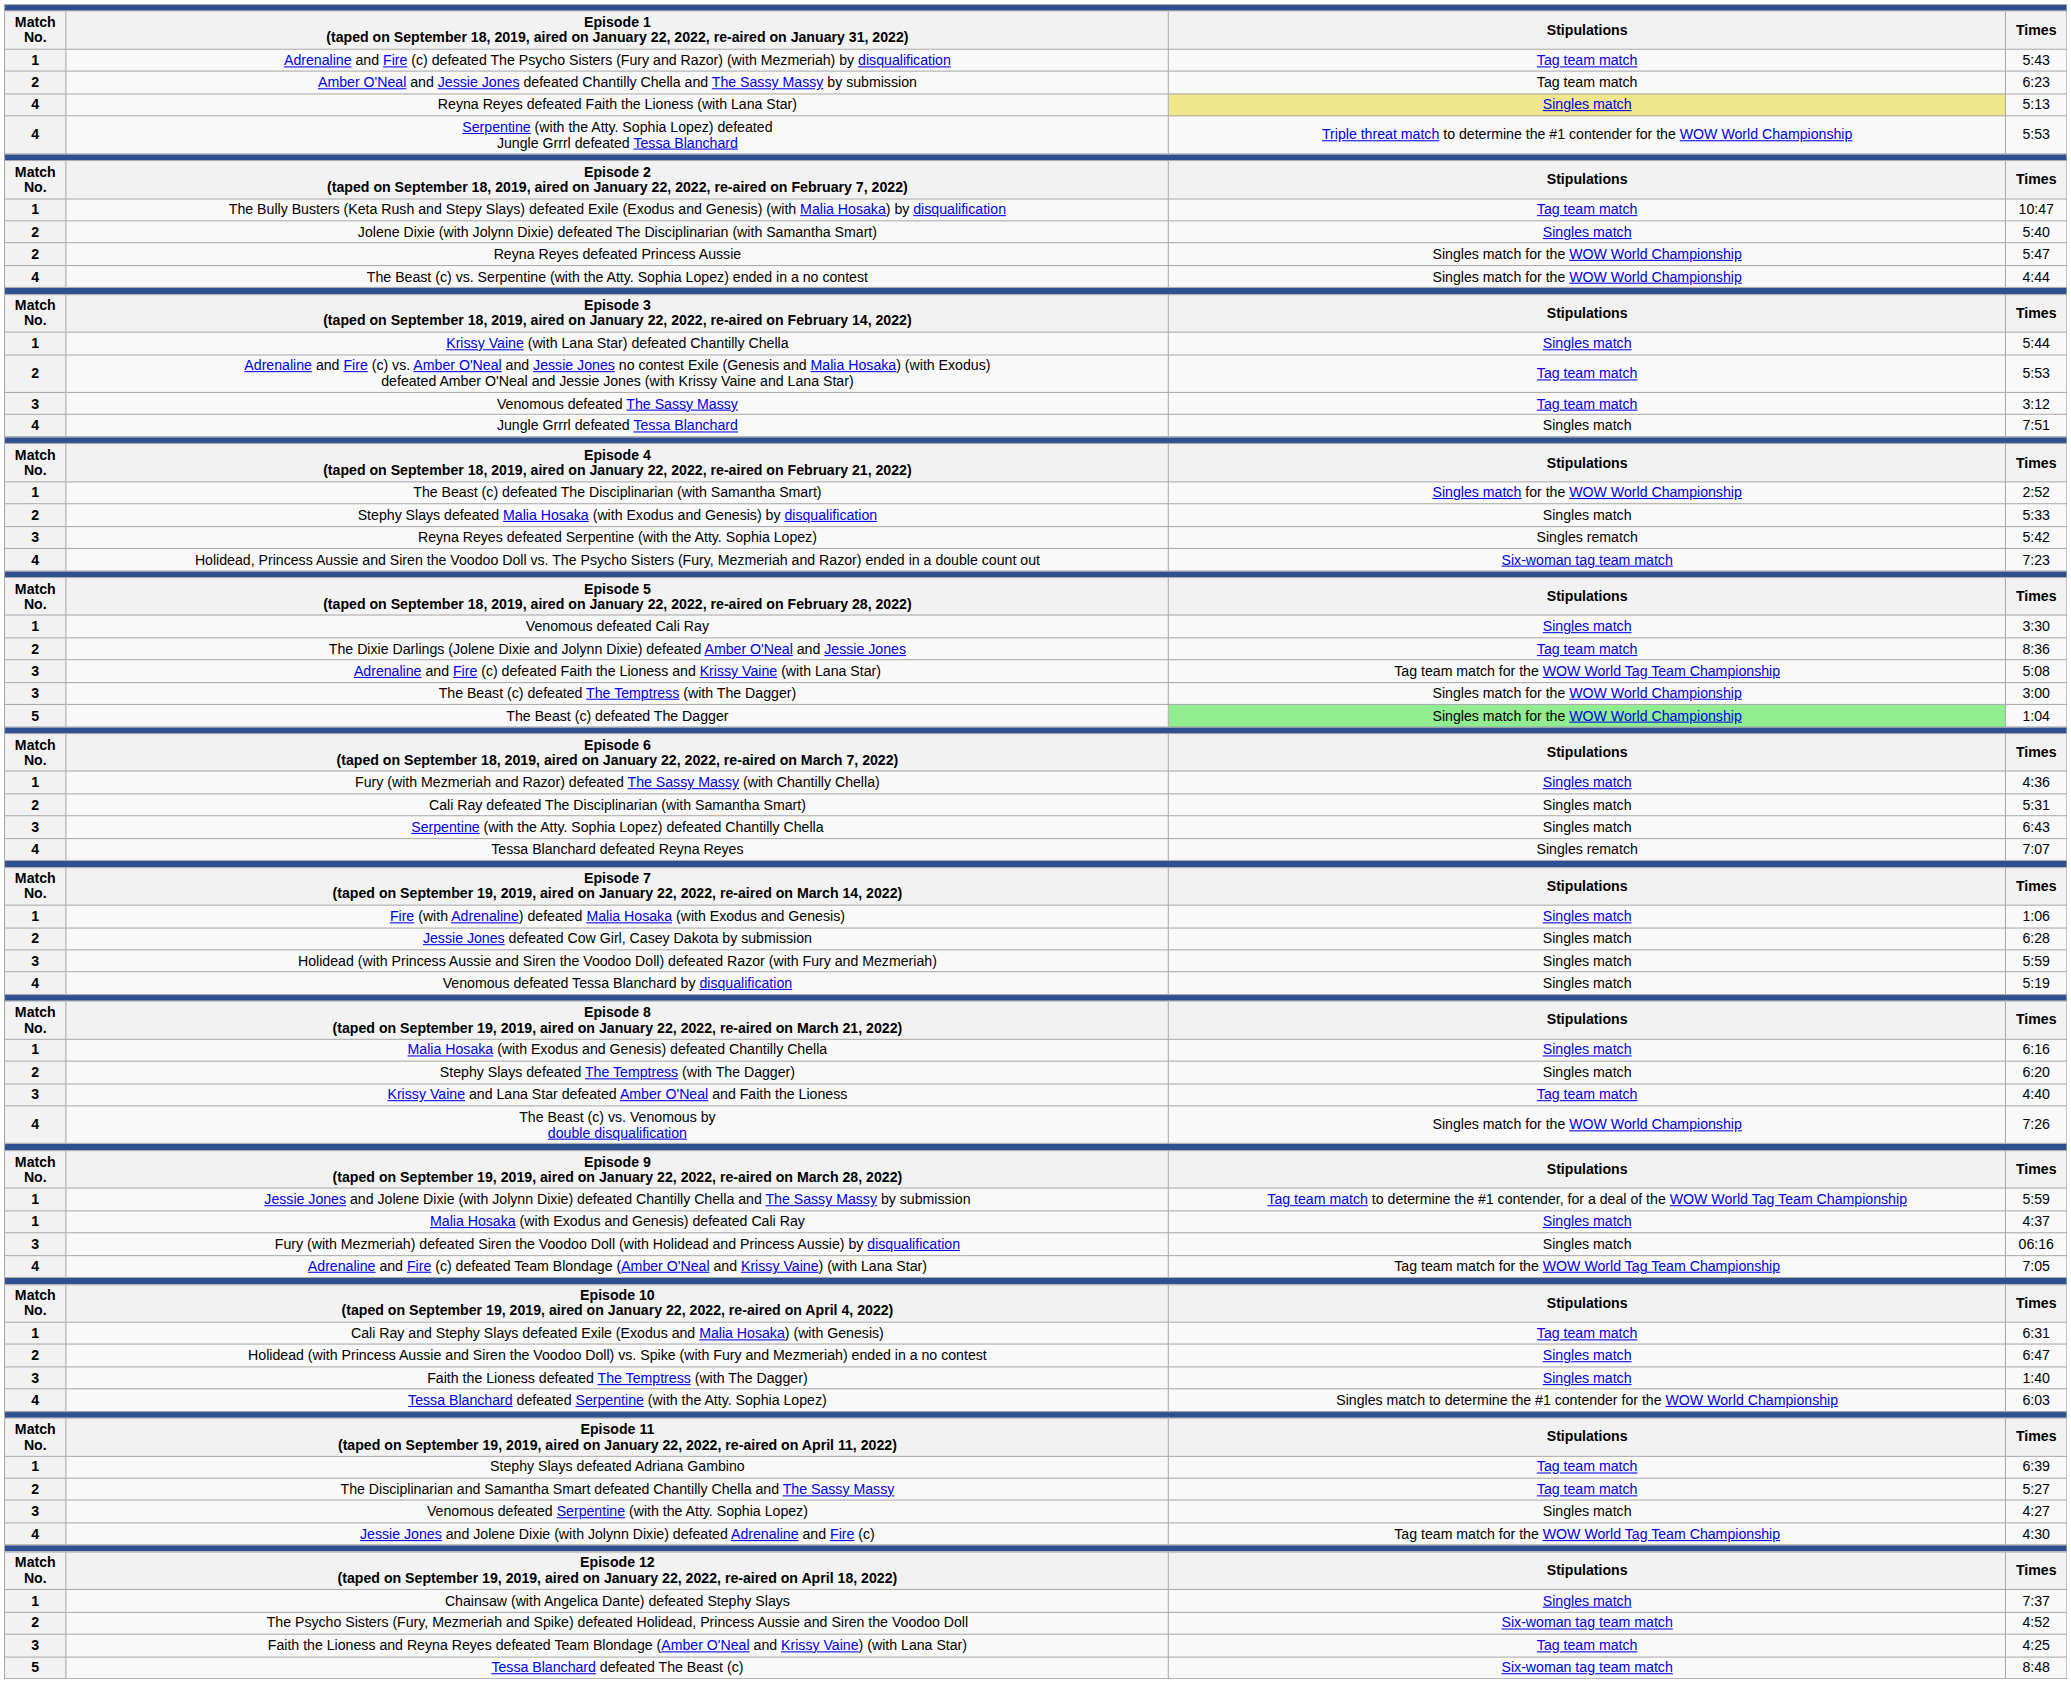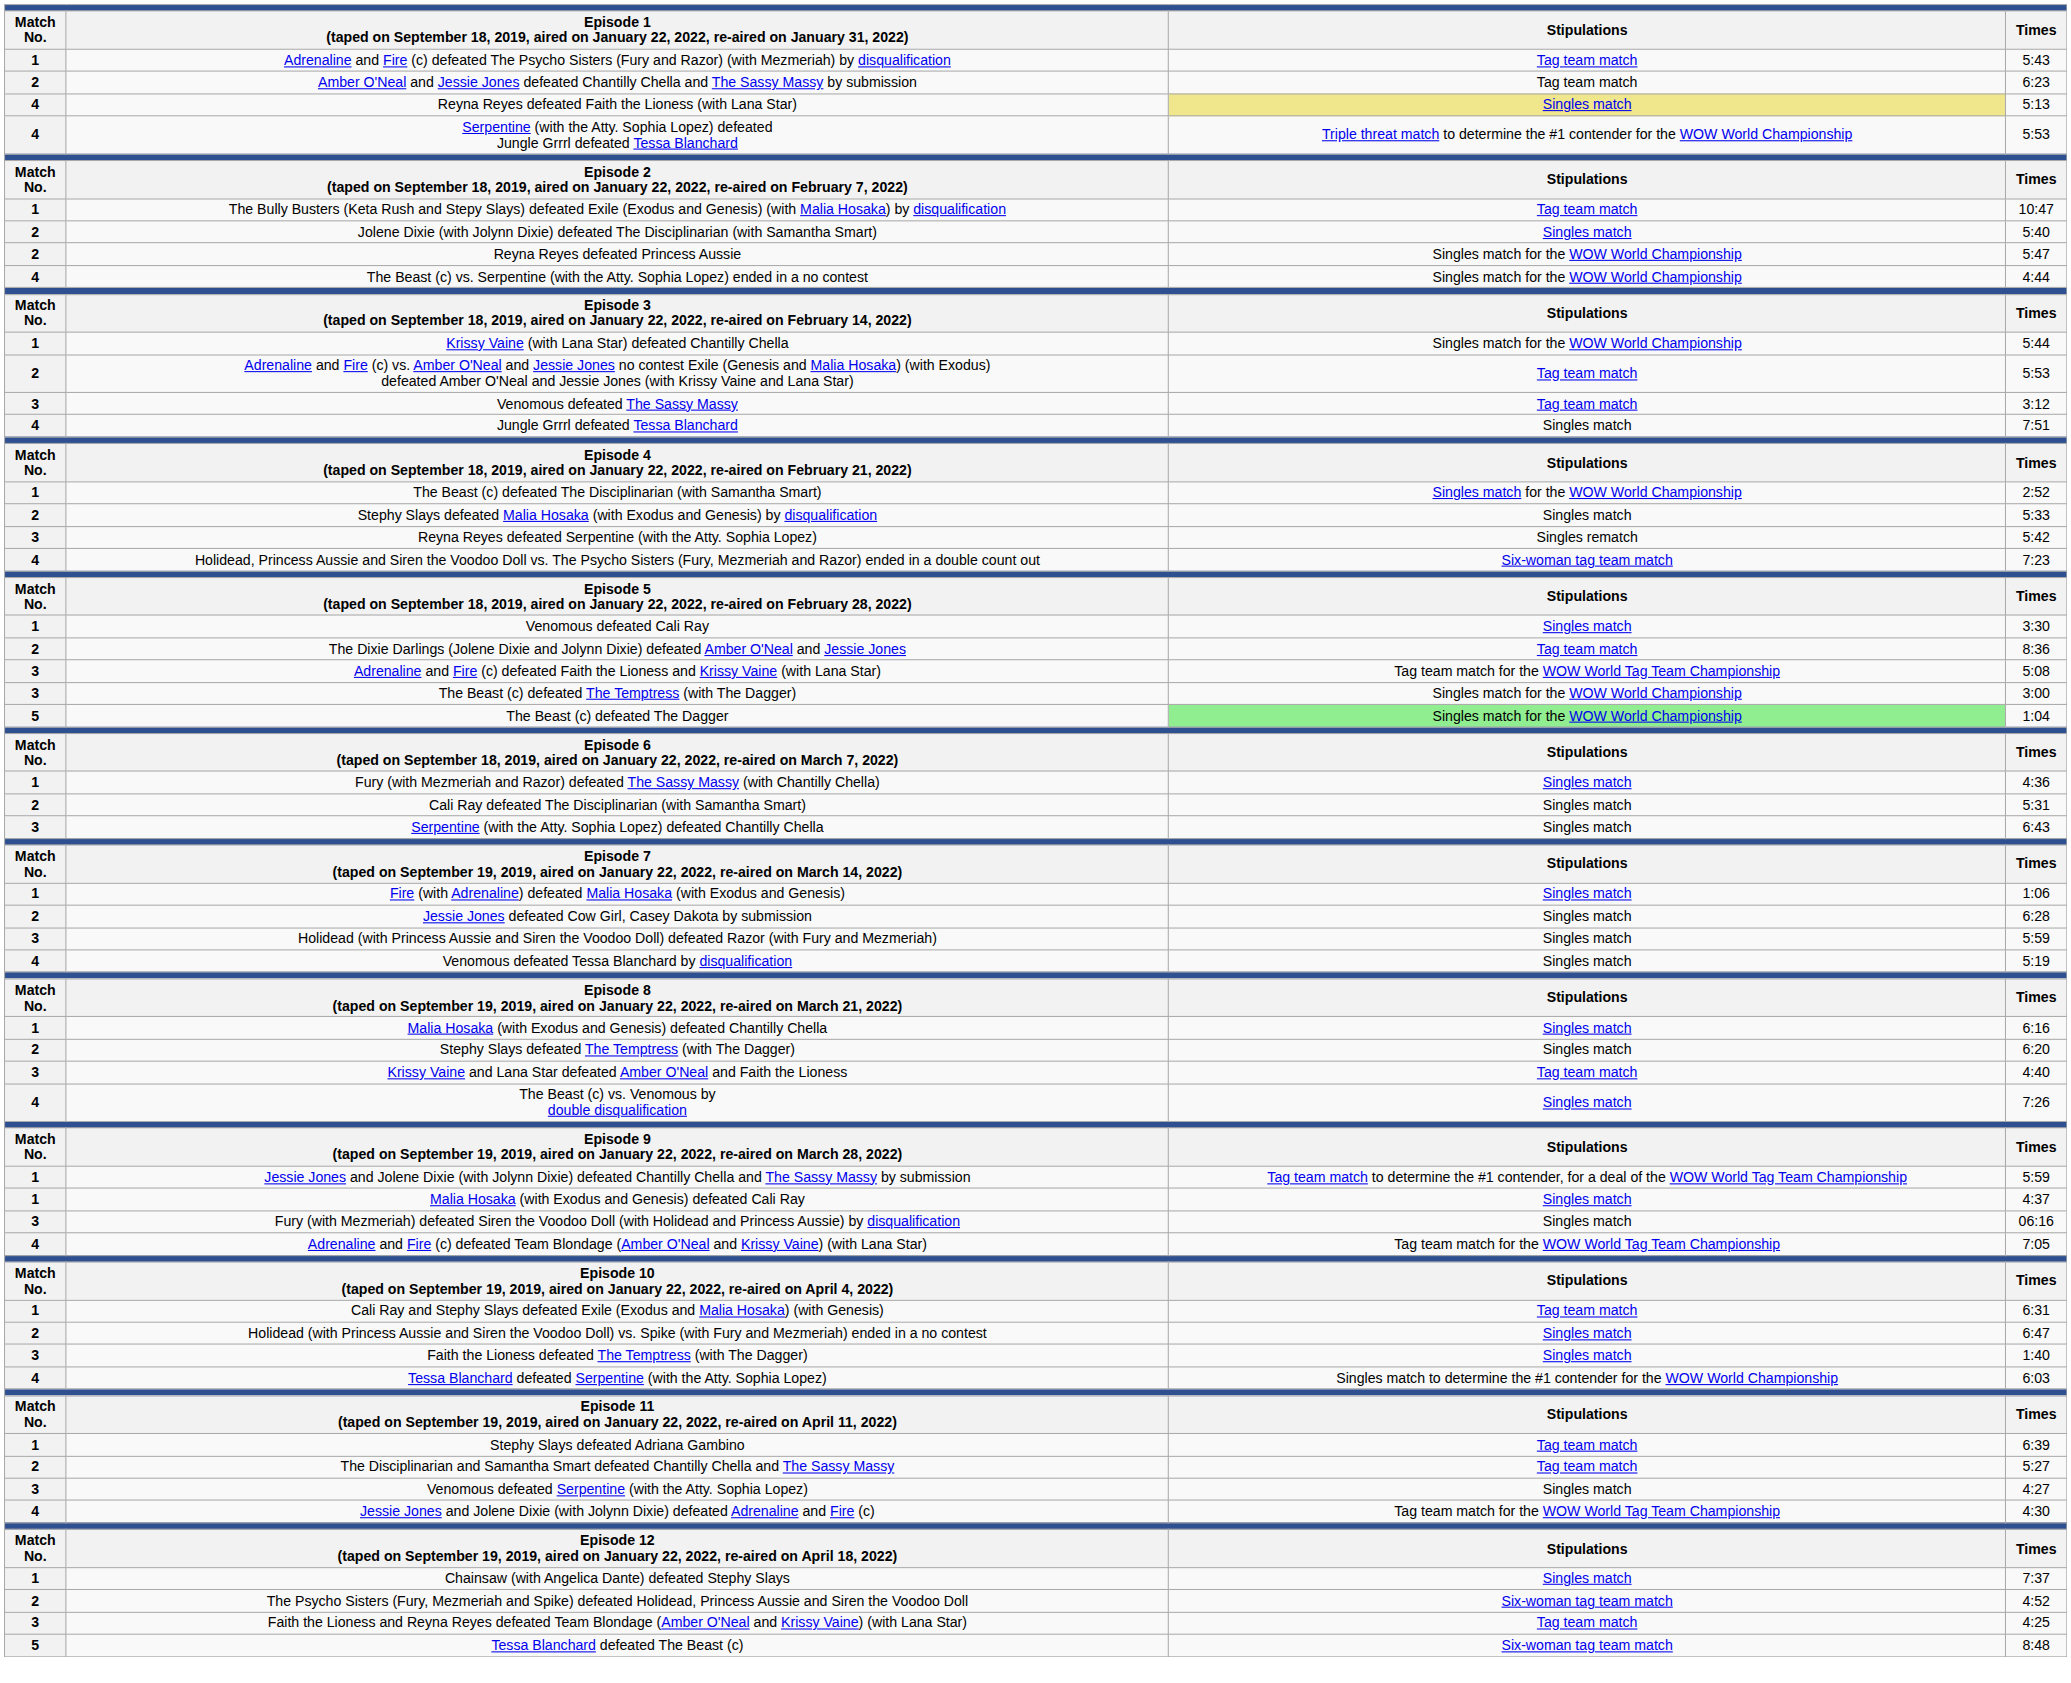Krissy Vaine (with Lana Star) defeated Chantilly Chella | column 3: Singles match -> Singles match for the WOW World Championship
- row: 4 | Tessa Blanchard defeated Reyna Reyes | Singles rematch | 7:07
The Beast (c) vs. Venomous by double disqualification | column 3: Singles match for the WOW World Championship -> Singles match
